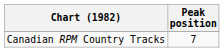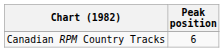Canadian RPM Country Tracks | Peak position: 7 -> 6
